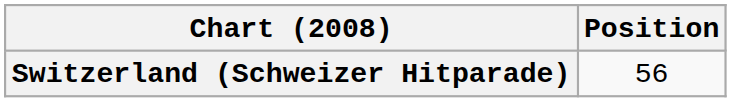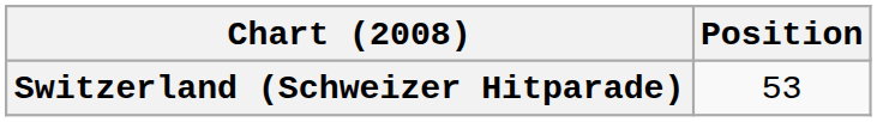Switzerland (Schweizer Hitparade) | Position: 56 -> 53
